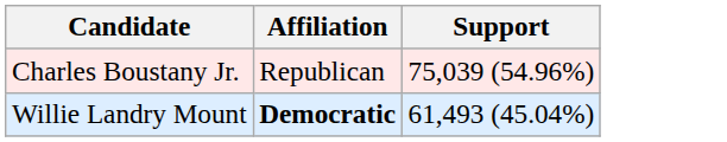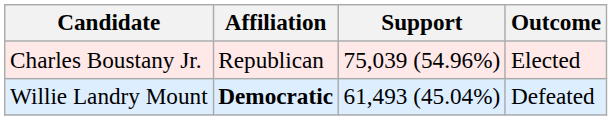+ column: Outcome | Elected | Defeated
